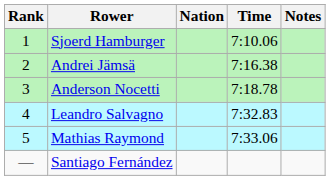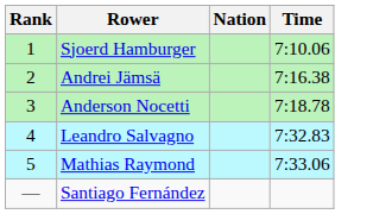- column: Notes
